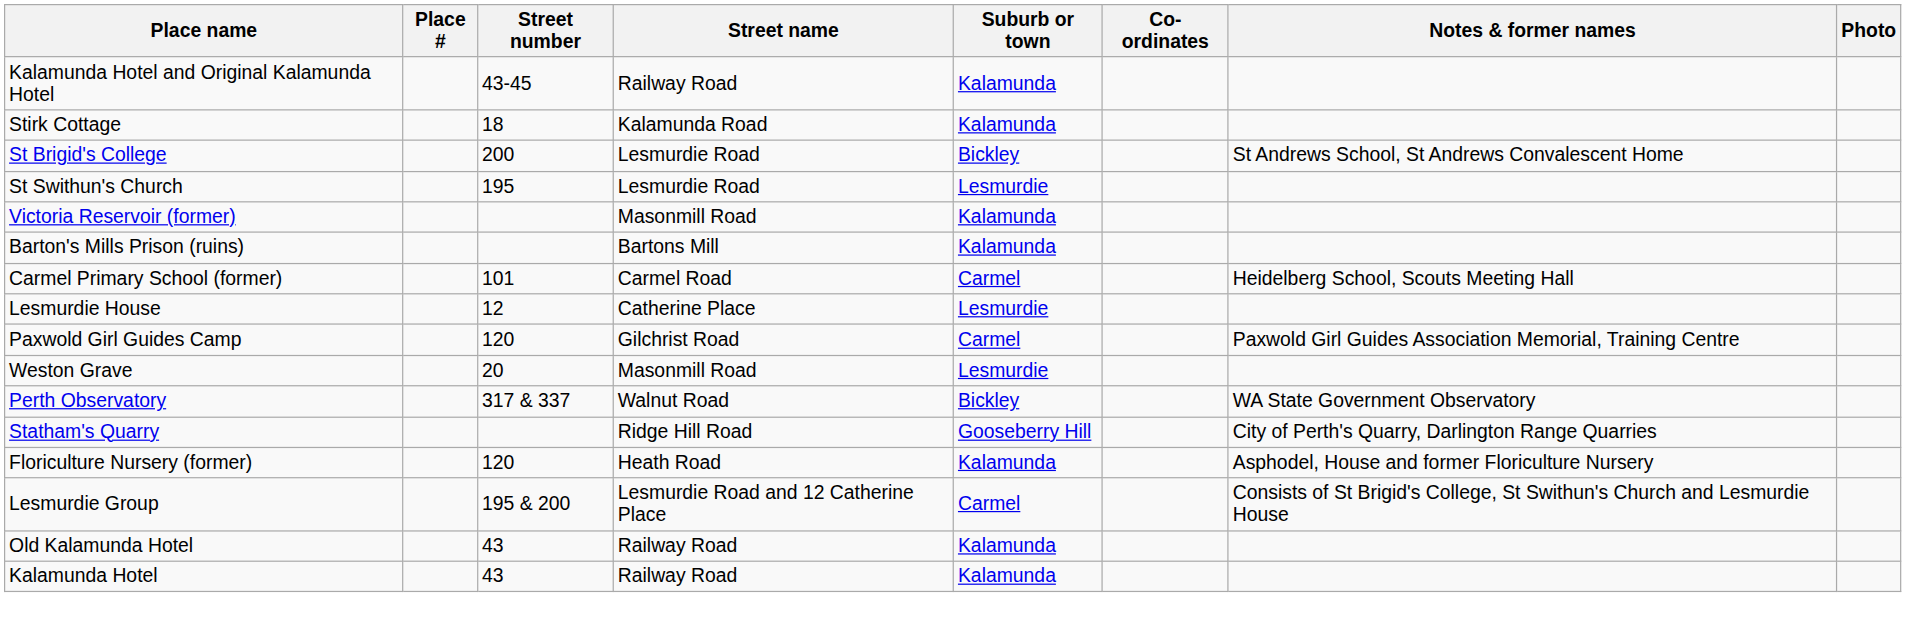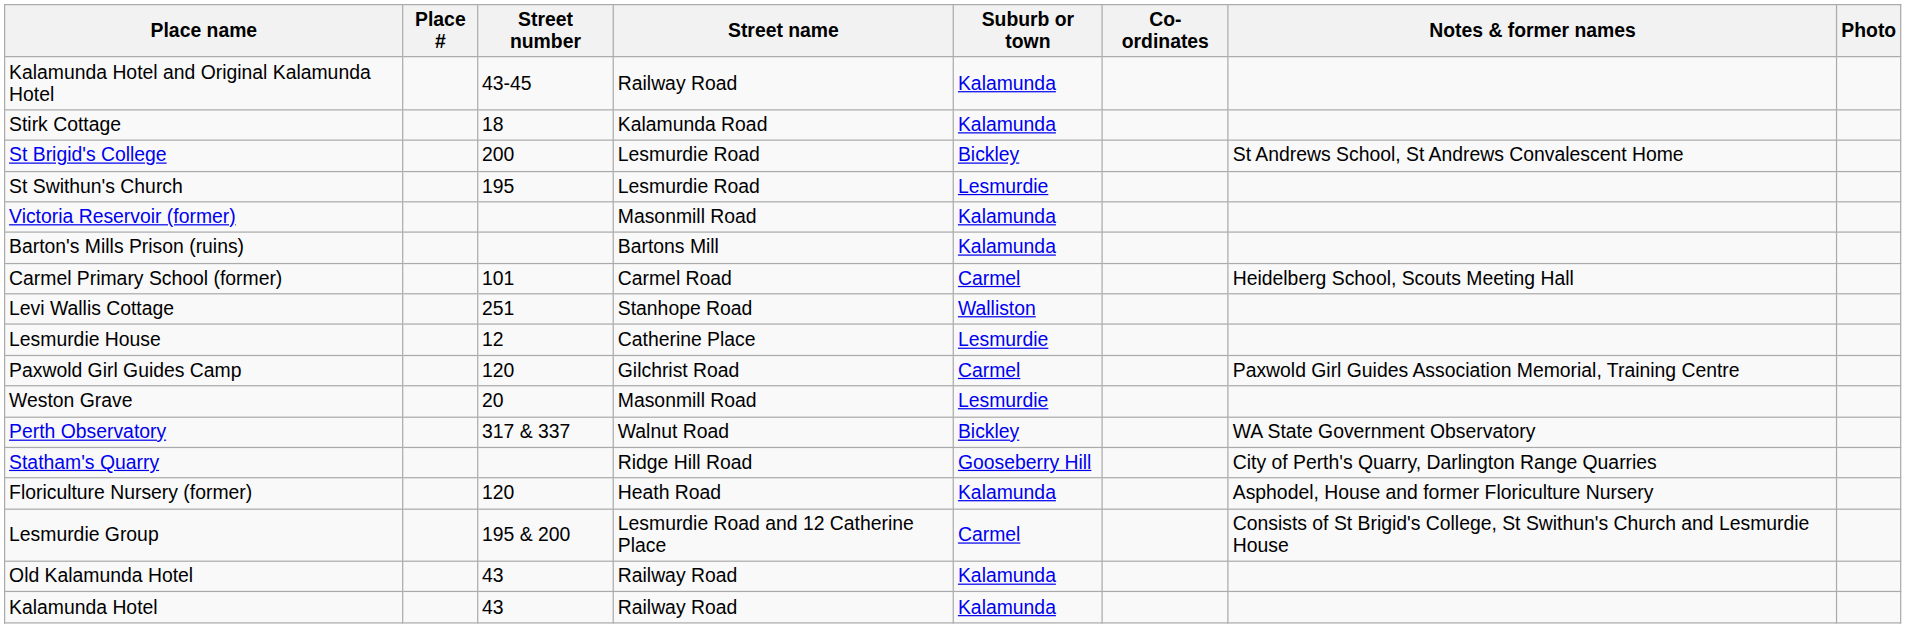+ row: Levi Wallis Cottage | 251 | Stanhope Road | Walliston
